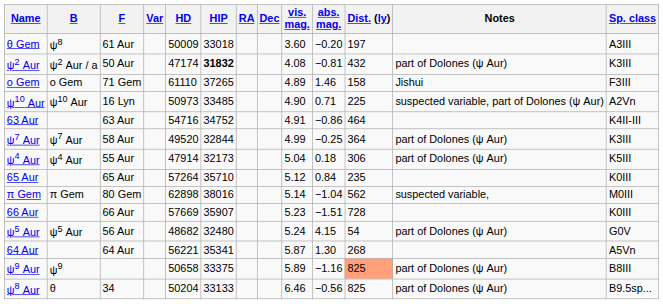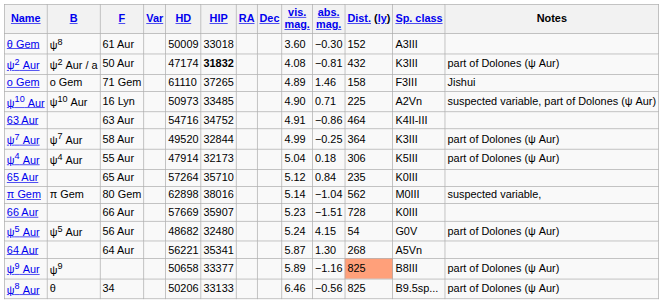columns swapped: Sp. class <-> Notes
θ Gem | abs. mag.: −0.20 -> −0.30
θ Gem | Dist. (ly): 197 -> 152
ψ9 Aur | HIP: 33375 -> 33377
ψ8 Aur | HD: 50204 -> 50206
